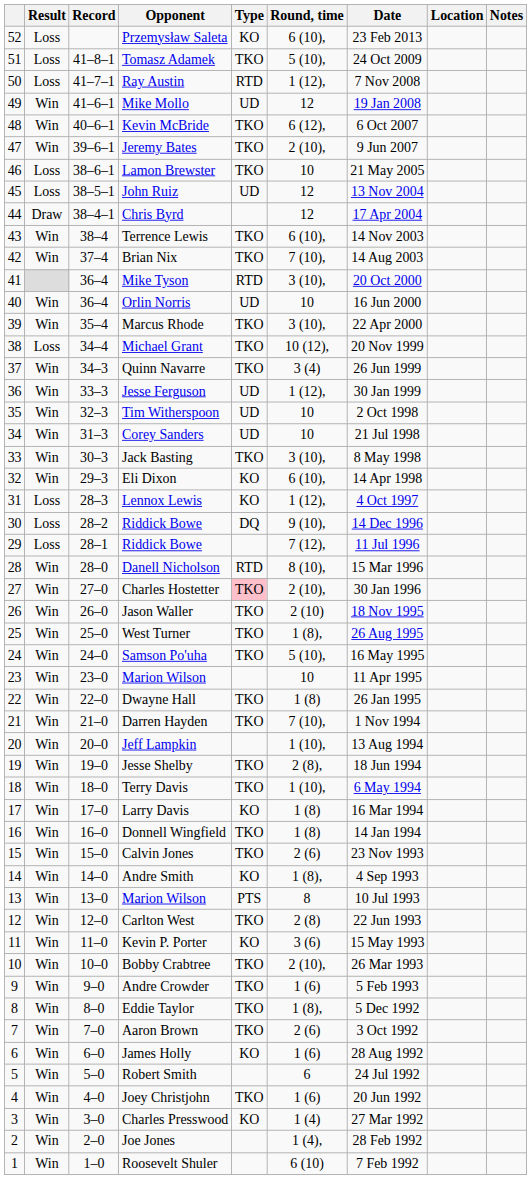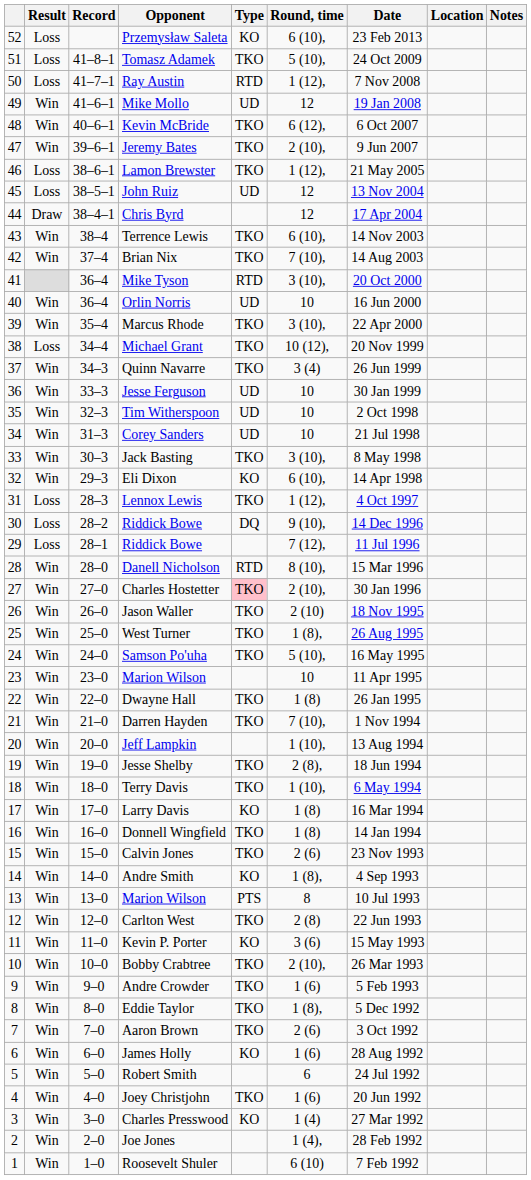Lamon Brewster | Round, time: 10 -> 1 (12),
Jesse Ferguson | Round, time: 1 (12), -> 10
Lennox Lewis | Type: KO -> TKO
